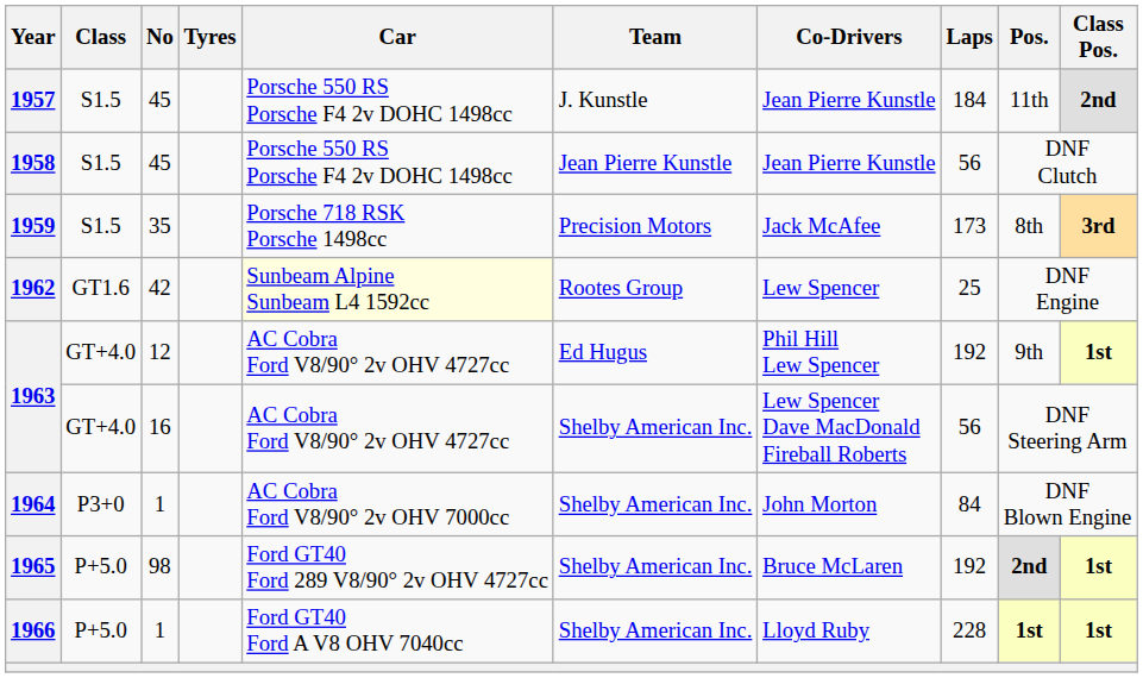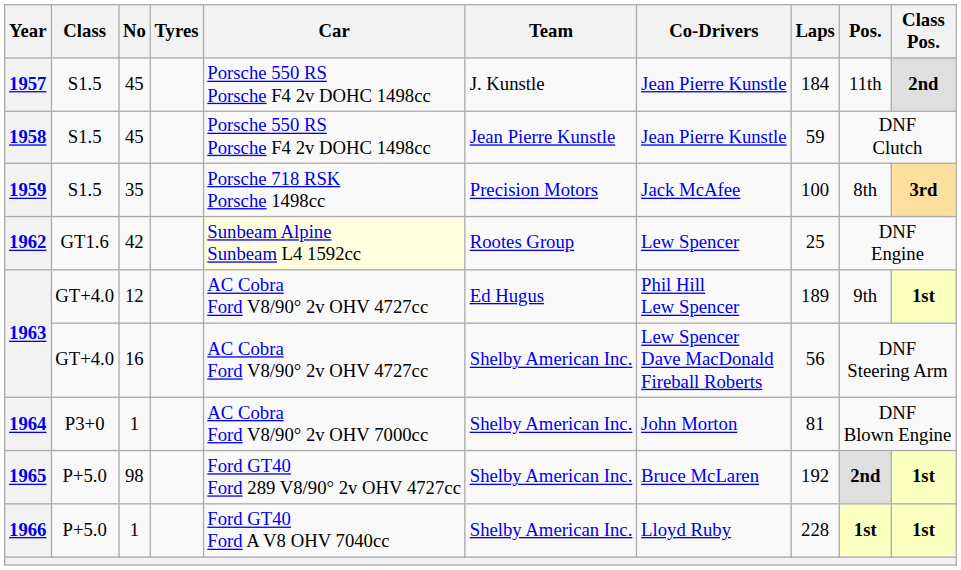1958 | Laps: 56 -> 59
1959 | Laps: 173 -> 100
1963 / 12 | Laps: 192 -> 189
1964 | Laps: 84 -> 81
